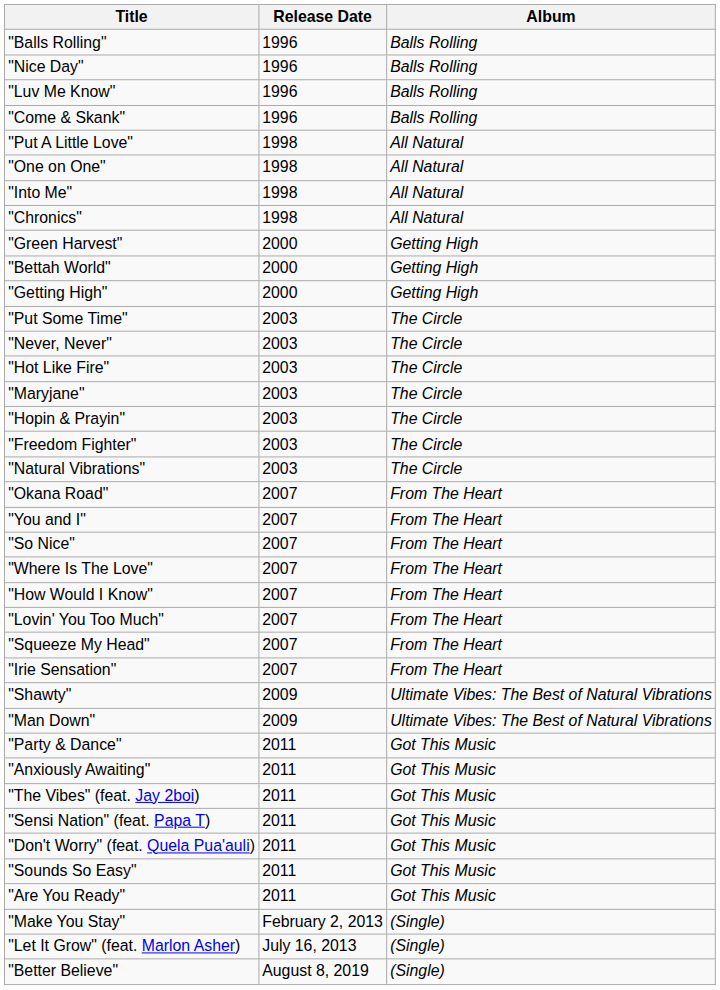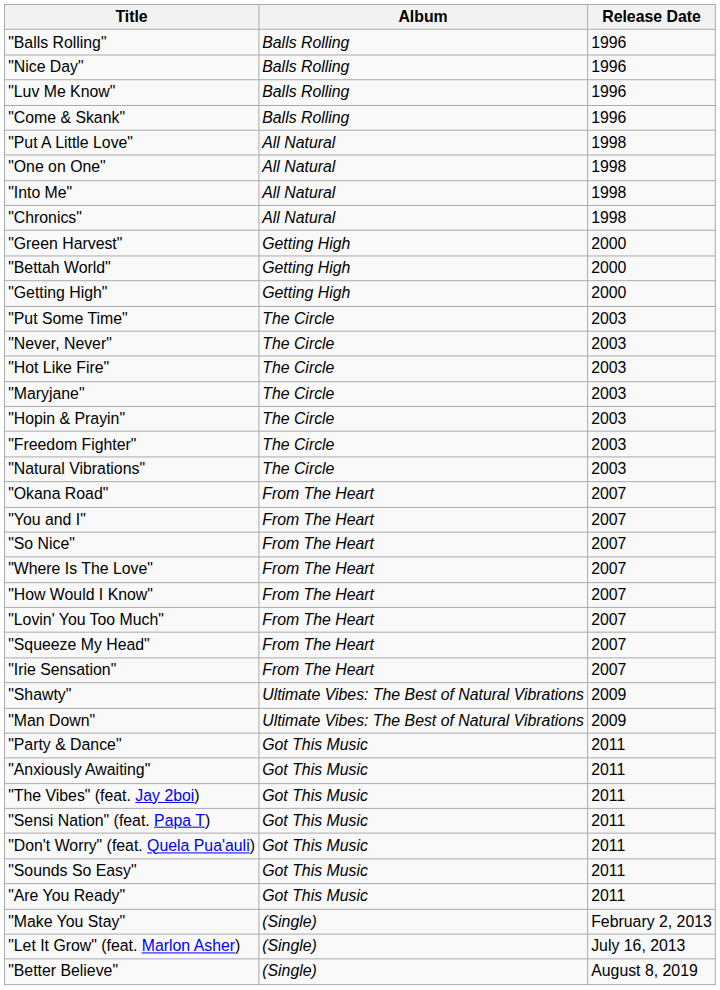columns swapped: Release Date <-> Album
